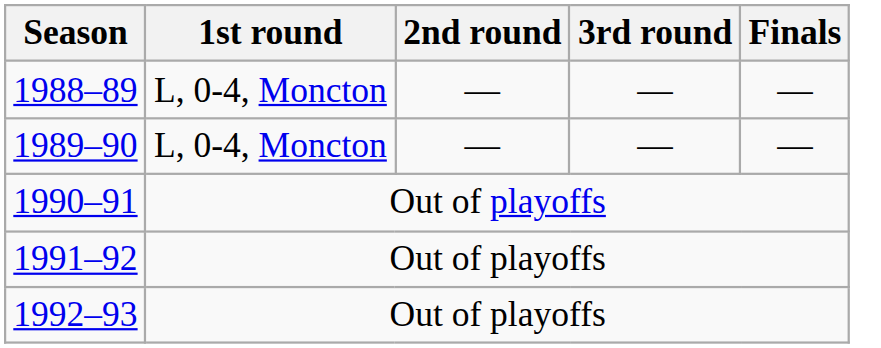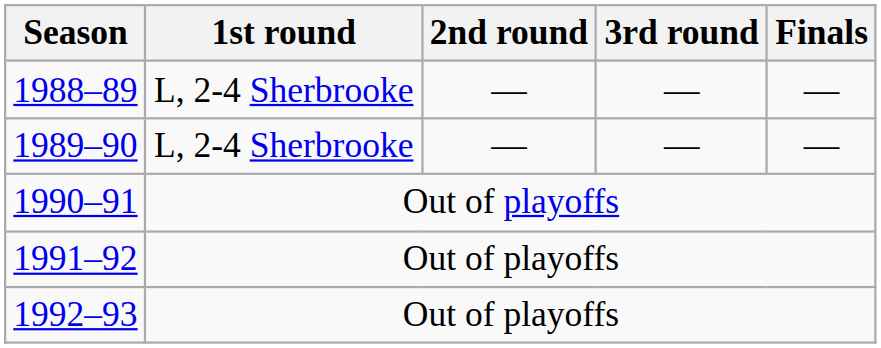1988–89 | 1st round: L, 0-4, Moncton -> L, 2-4 Sherbrooke
1989–90 | 1st round: L, 0-4, Moncton -> L, 2-4 Sherbrooke
